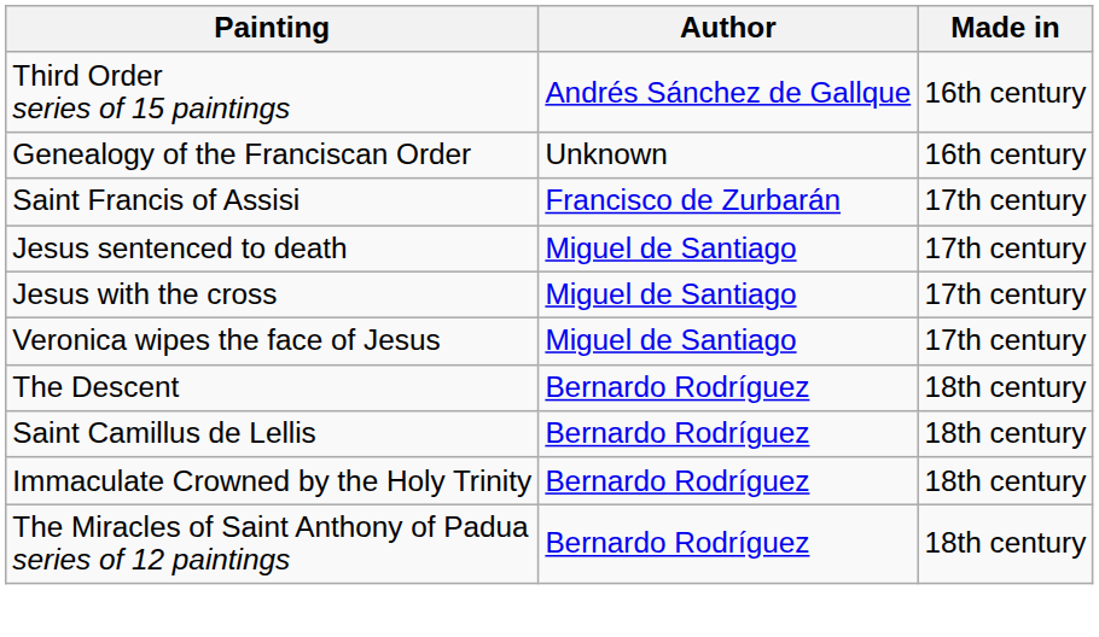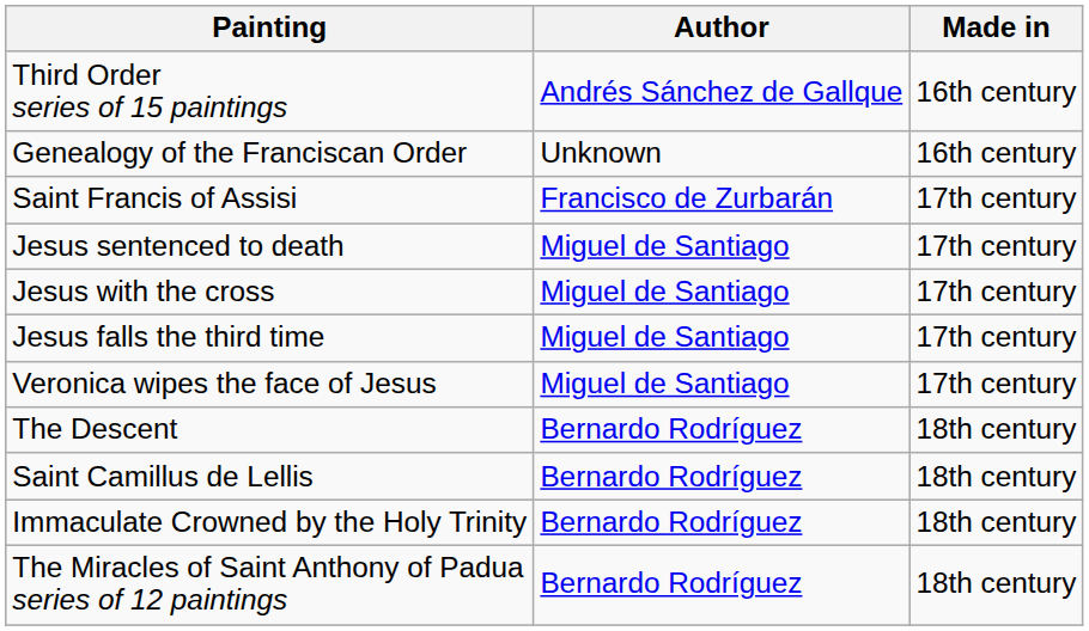+ row: Jesus falls the third time | Miguel de Santiago | 17th century
